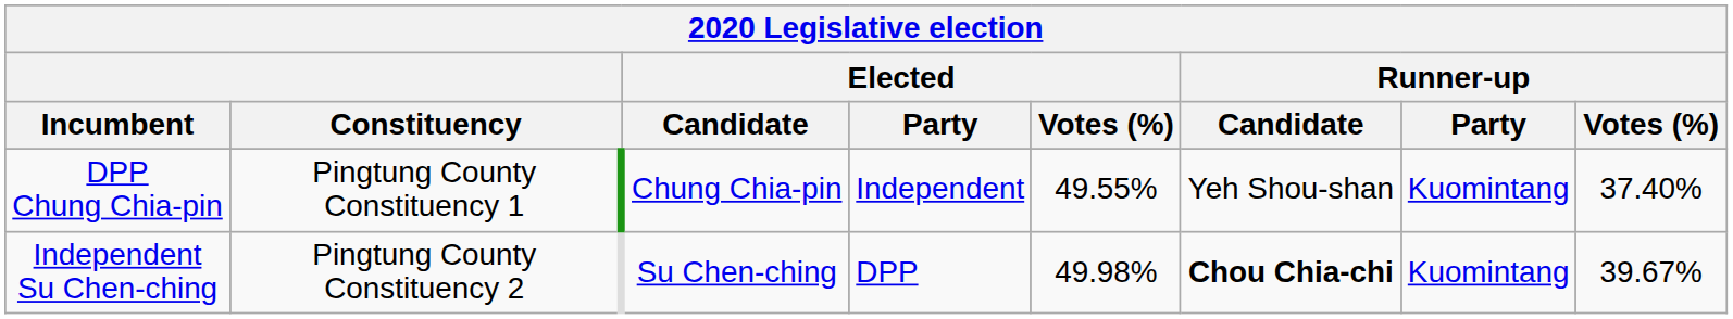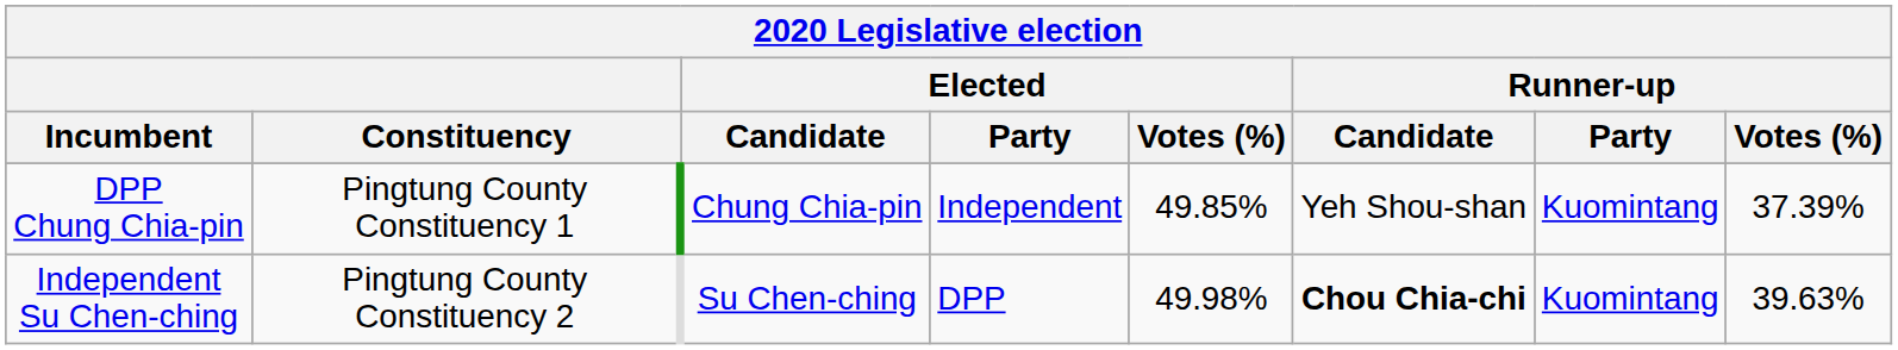DPP Chung Chia-pin | Elected / Votes (%): 49.55% -> 49.85%
DPP Chung Chia-pin | Runner-up / Votes (%): 37.40% -> 37.39%
Independent Su Chen-ching | Runner-up / Votes (%): 39.67% -> 39.63%
